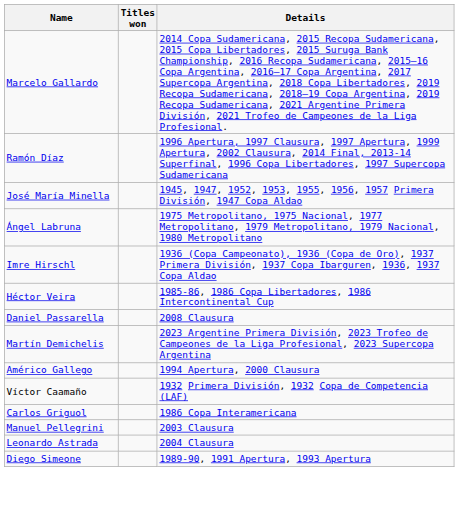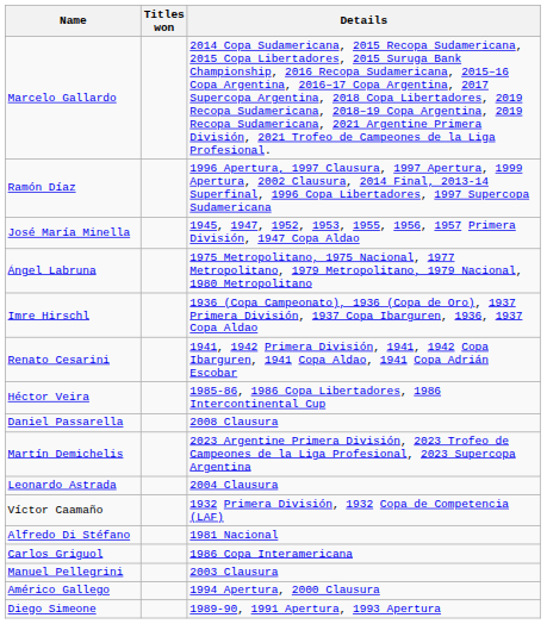+ row: Renato Cesarini | 1941, 1942 Primera División, 1941, 1942 Copa Ibarguren, 1941 Copa Aldao, 1941 Copa Adrián Escobar
rows swapped: Américo Gallego <-> Leonardo Astrada
+ row: Alfredo Di Stéfano | 1981 Nacional
